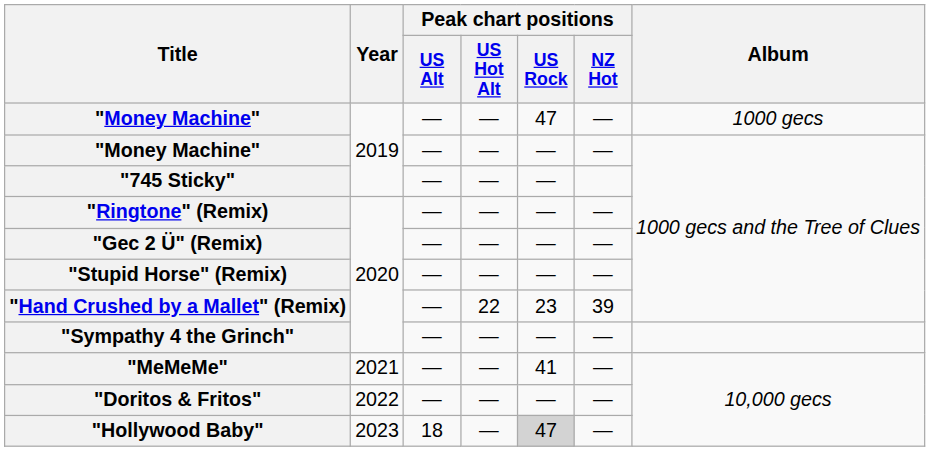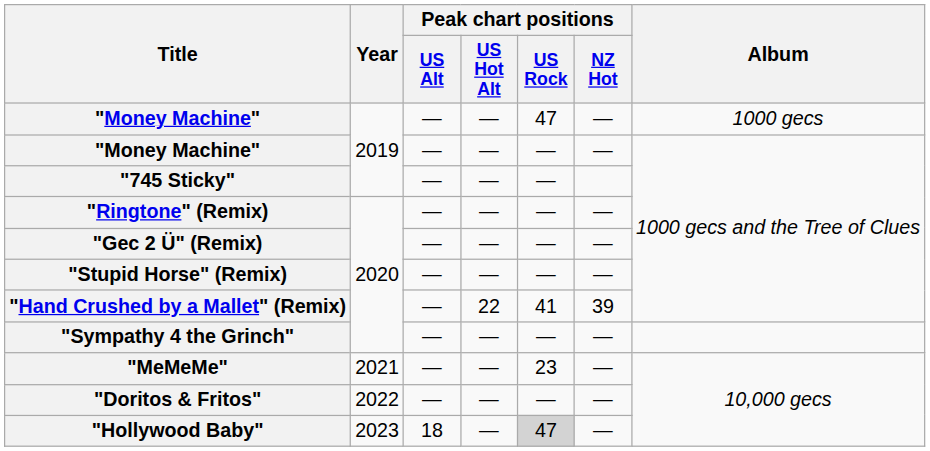"Hand Crushed by a Mallet" (Remix) | Peak chart positions / US Rock: 23 -> 41
"MeMeMe" | Peak chart positions / US Rock: 41 -> 23
